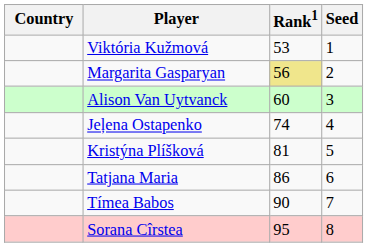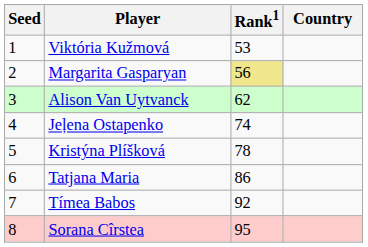columns swapped: Country <-> Seed
Alison Van Uytvanck | Rank1: 60 -> 62
Kristýna Plíšková | Rank1: 81 -> 78
Tímea Babos | Rank1: 90 -> 92
